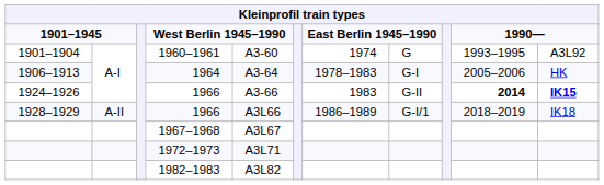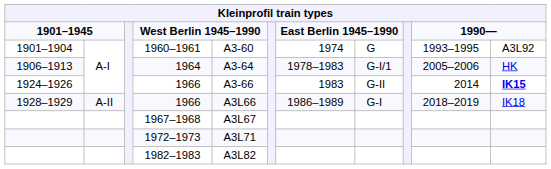1964 | column 8: G-I -> G-I/1
1924–1926 / 1966 | column 10: bold -> normal
1928–1929 / 1966 | column 8: G-I/1 -> G-I
